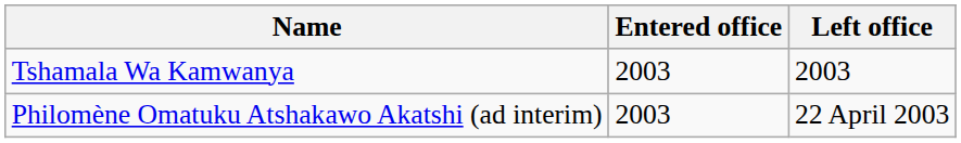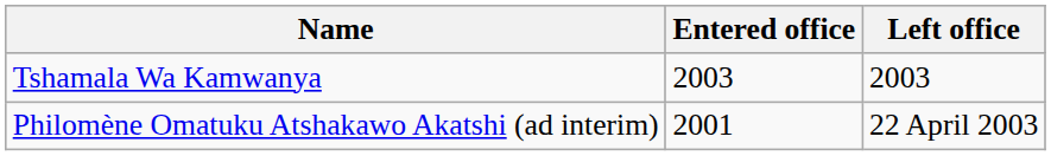Philomène Omatuku Atshakawo Akatshi (ad interim) | Entered office: 2003 -> 2001
